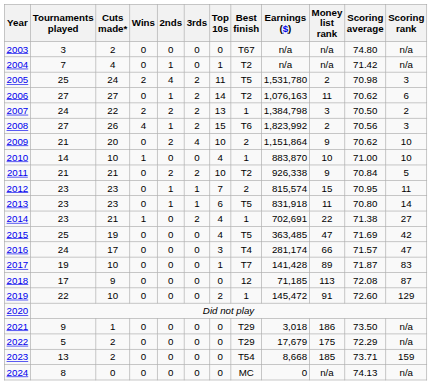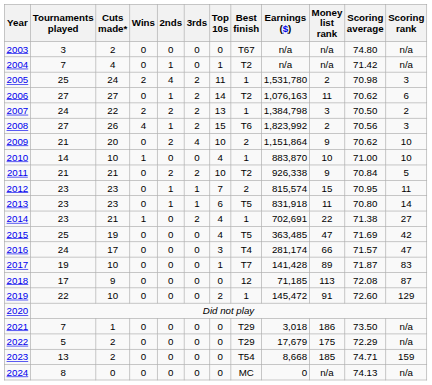2005 | Best finish: T5 -> 1
2021 | Tournaments played: 9 -> 7
2023 | Scoring average: 73.71 -> 74.71
